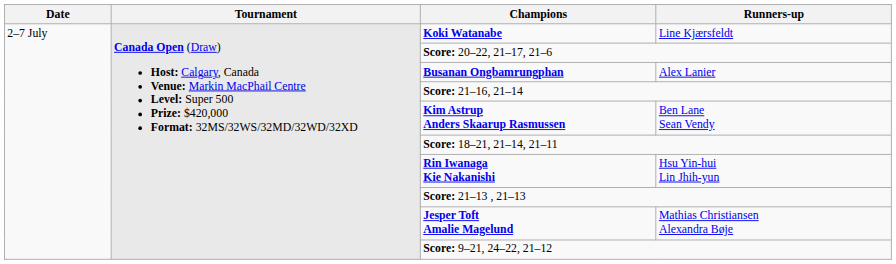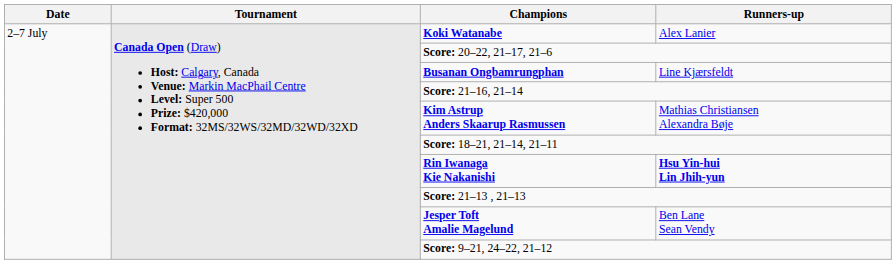Koki Watanabe | Runners-up: Line Kjærsfeldt -> Alex Lanier
Busanan Ongbamrungphan | Runners-up: Alex Lanier -> Line Kjærsfeldt
Kim Astrup Anders Skaarup Rasmussen | Runners-up: Ben Lane Sean Vendy -> Mathias Christiansen Alexandra Bøje
Rin Iwanaga Kie Nakanishi | Runners-up: normal -> bold
Jesper Toft Amalie Magelund | Runners-up: Mathias Christiansen Alexandra Bøje -> Ben Lane Sean Vendy
